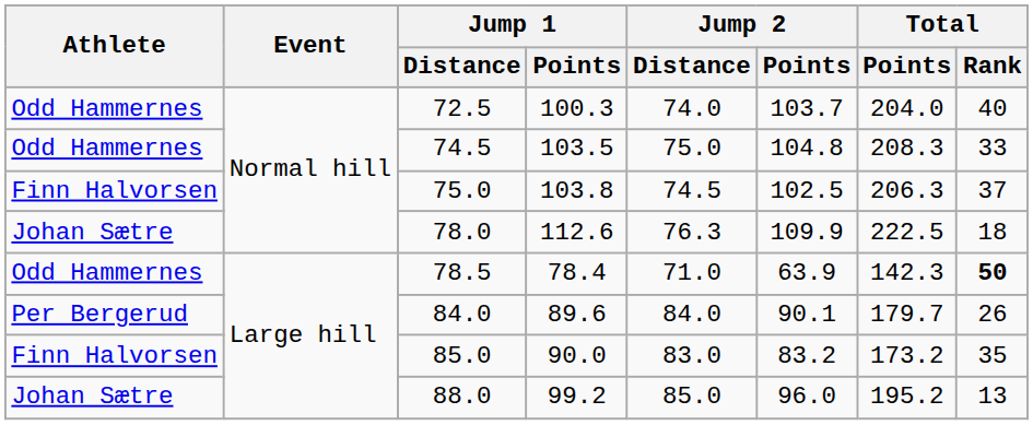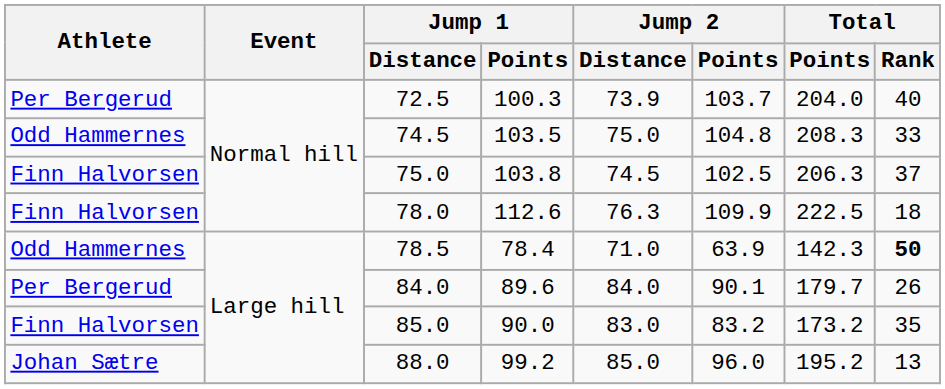72.5 | Athlete: Odd Hammernes -> Per Bergerud
72.5 | Jump 2 / Distance: 74.0 -> 73.9
78.0 | Athlete: Johan Sætre -> Finn Halvorsen
